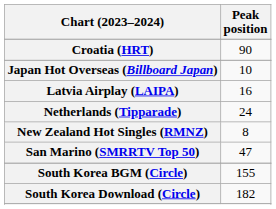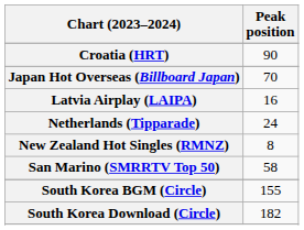Japan Hot Overseas (Billboard Japan) | Peak position: 10 -> 70
San Marino (SMRRTV Top 50) | Peak position: 47 -> 58
